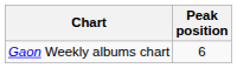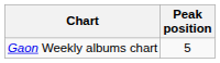Gaon Weekly albums chart | Peak position: 6 -> 5
